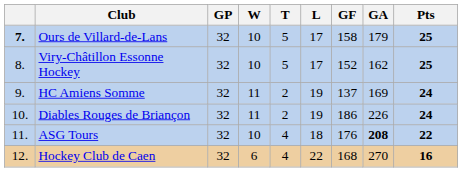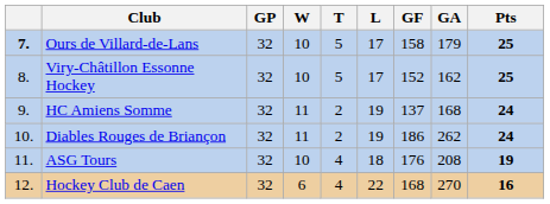HC Amiens Somme | GA: 169 -> 168
Diables Rouges de Briançon | GA: 226 -> 262
ASG Tours | GA: bold -> normal
ASG Tours | Pts: 22 -> 19
